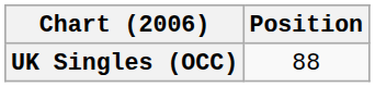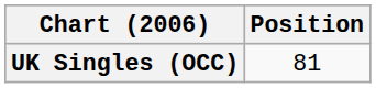UK Singles (OCC) | Position: 88 -> 81
